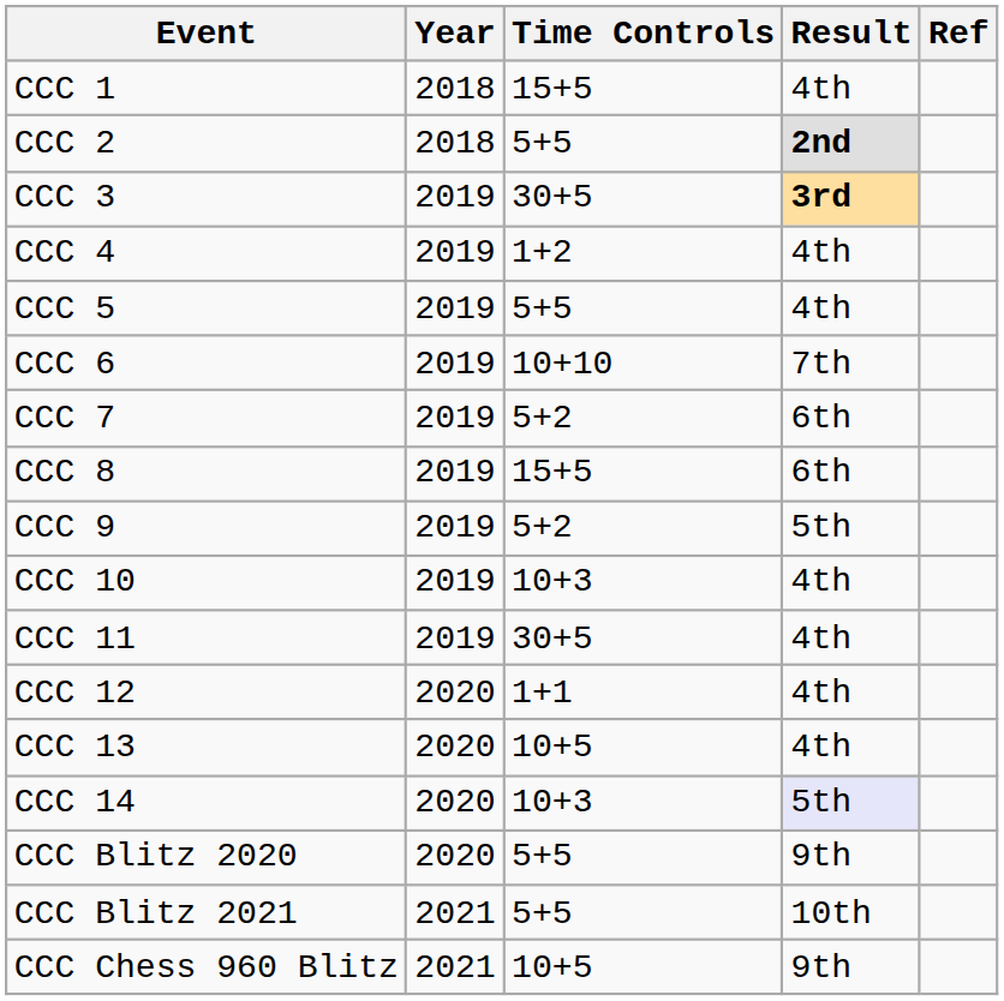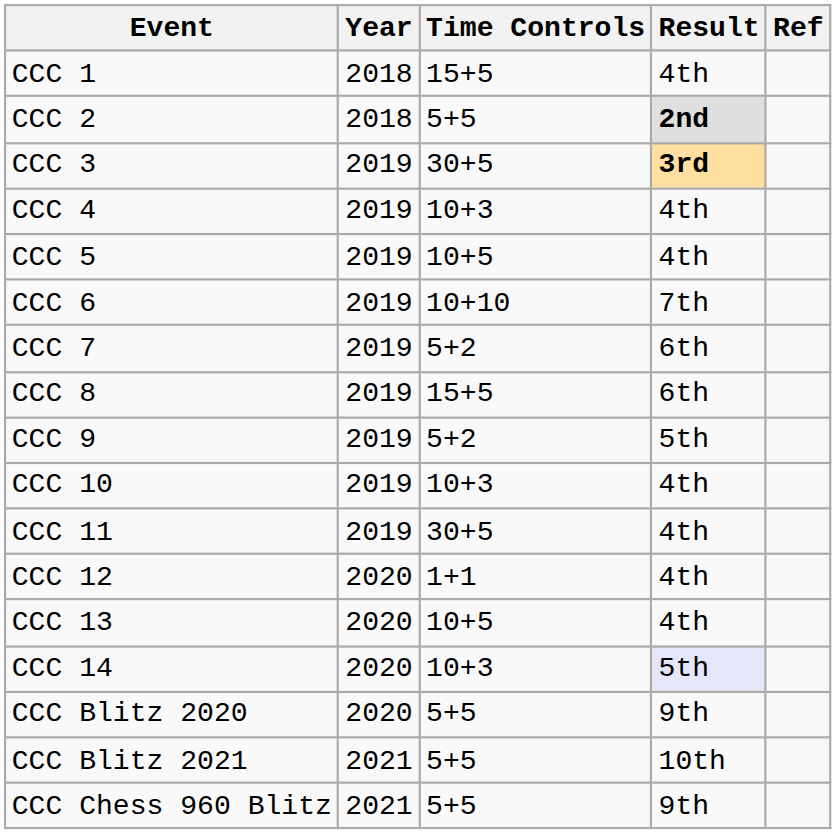CCC 4 | Time Controls: 1+2 -> 10+3
CCC 5 | Time Controls: 5+5 -> 10+5
CCC Chess 960 Blitz | Time Controls: 10+5 -> 5+5
